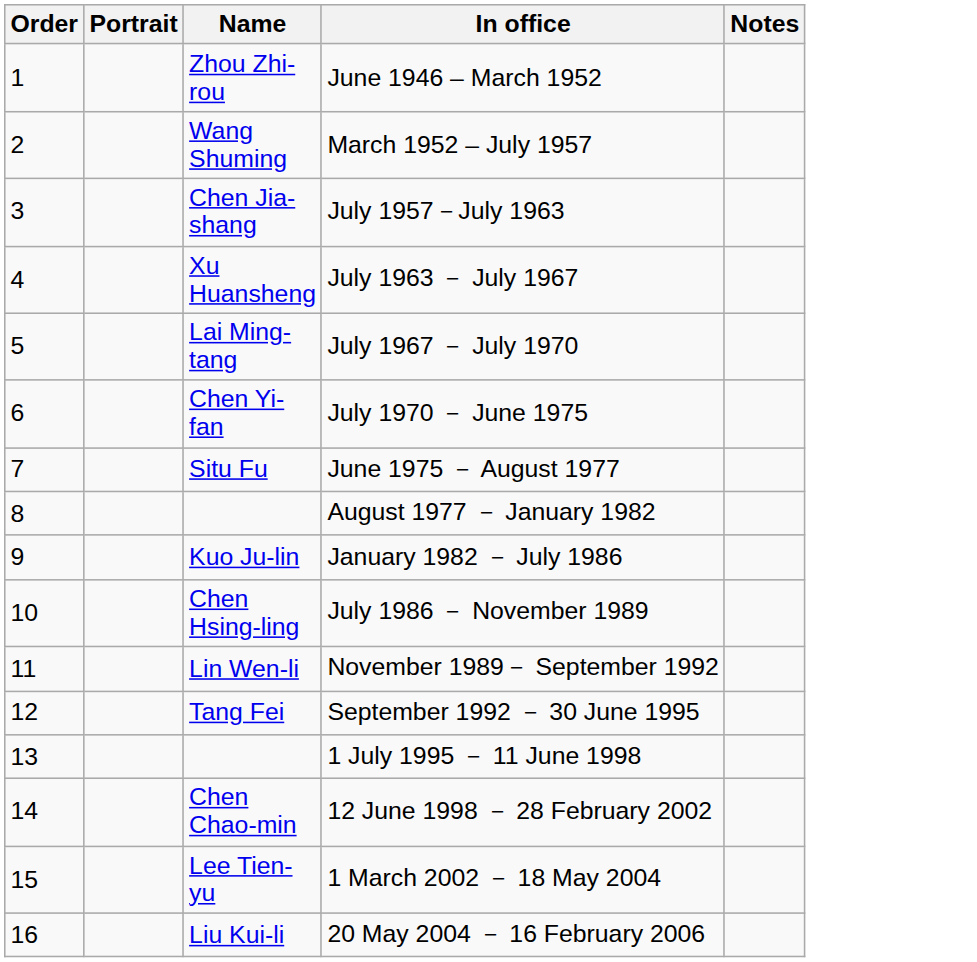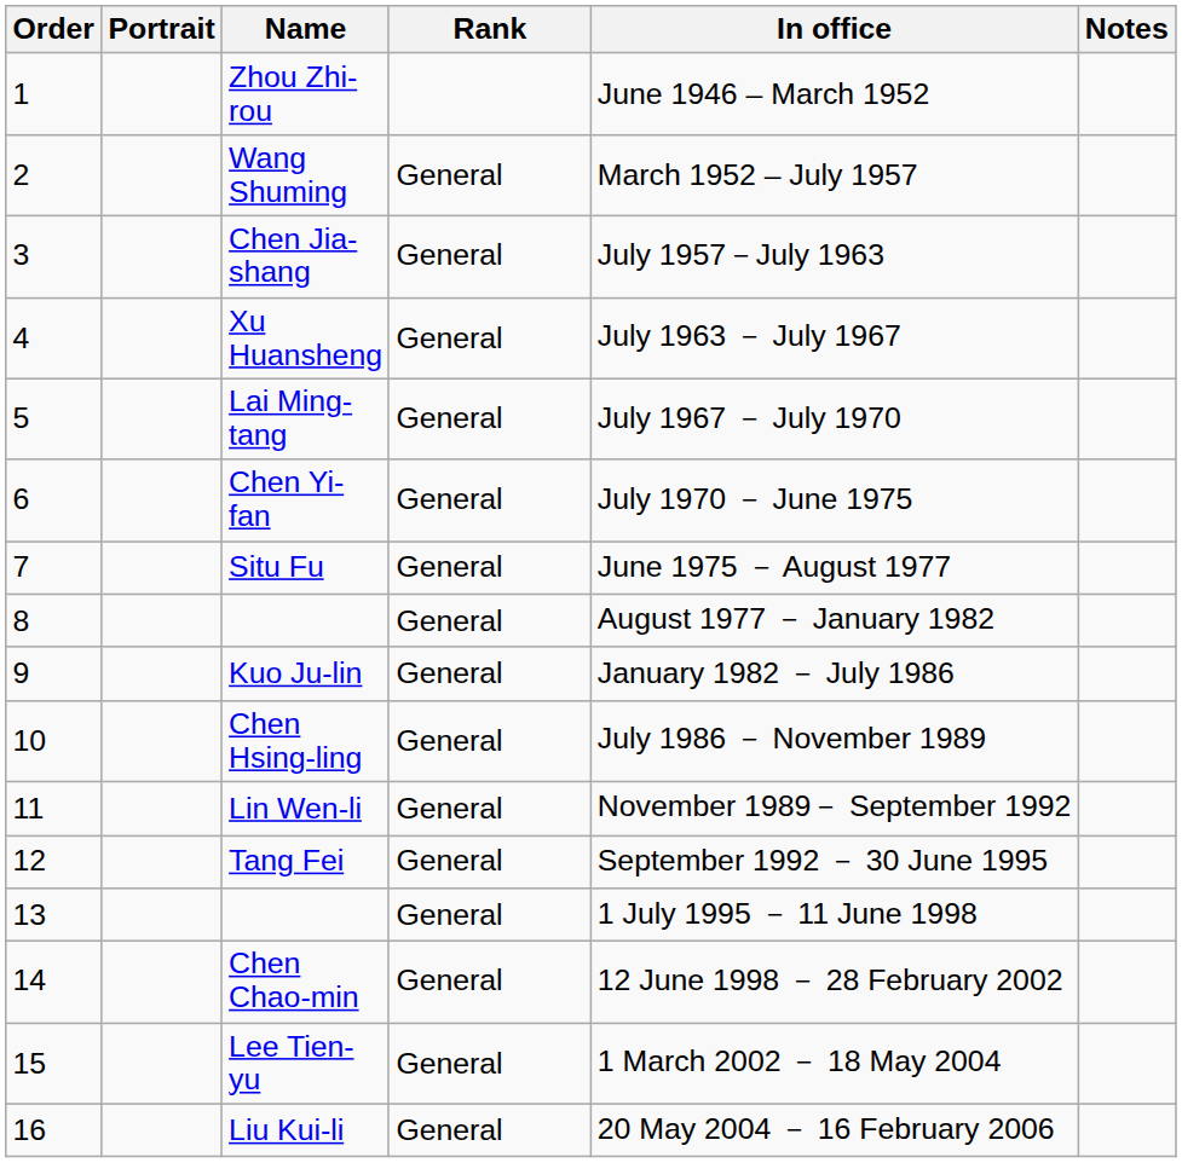+ column: Rank | General | General | General | General | General | General | General | General | General | General | General | General | General | General | General
